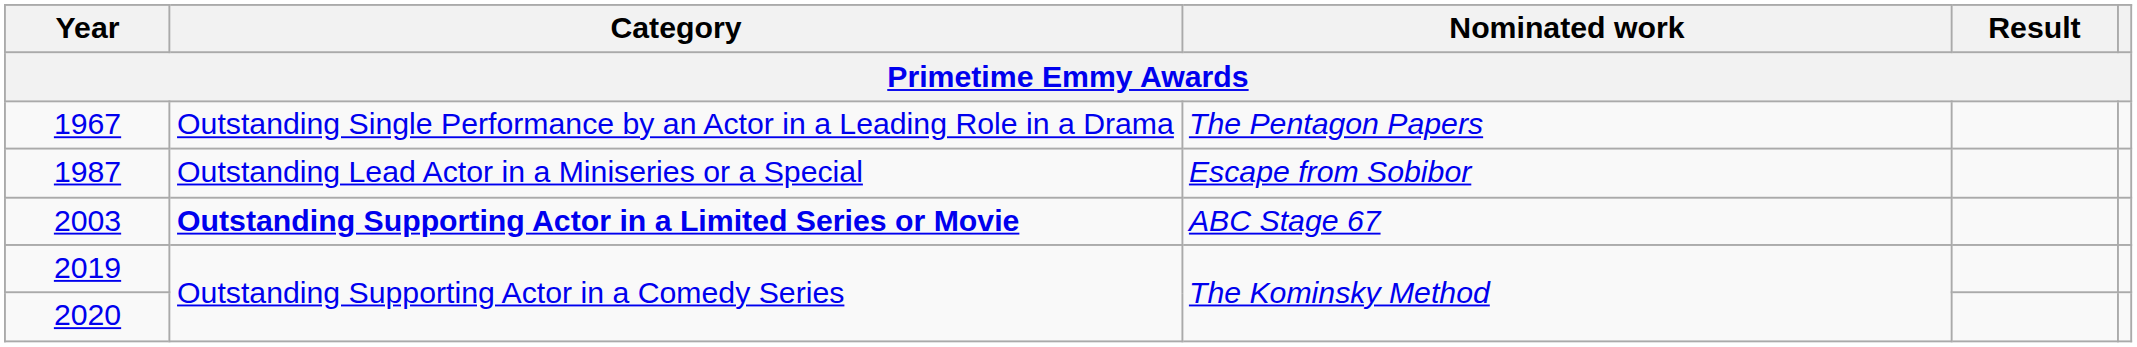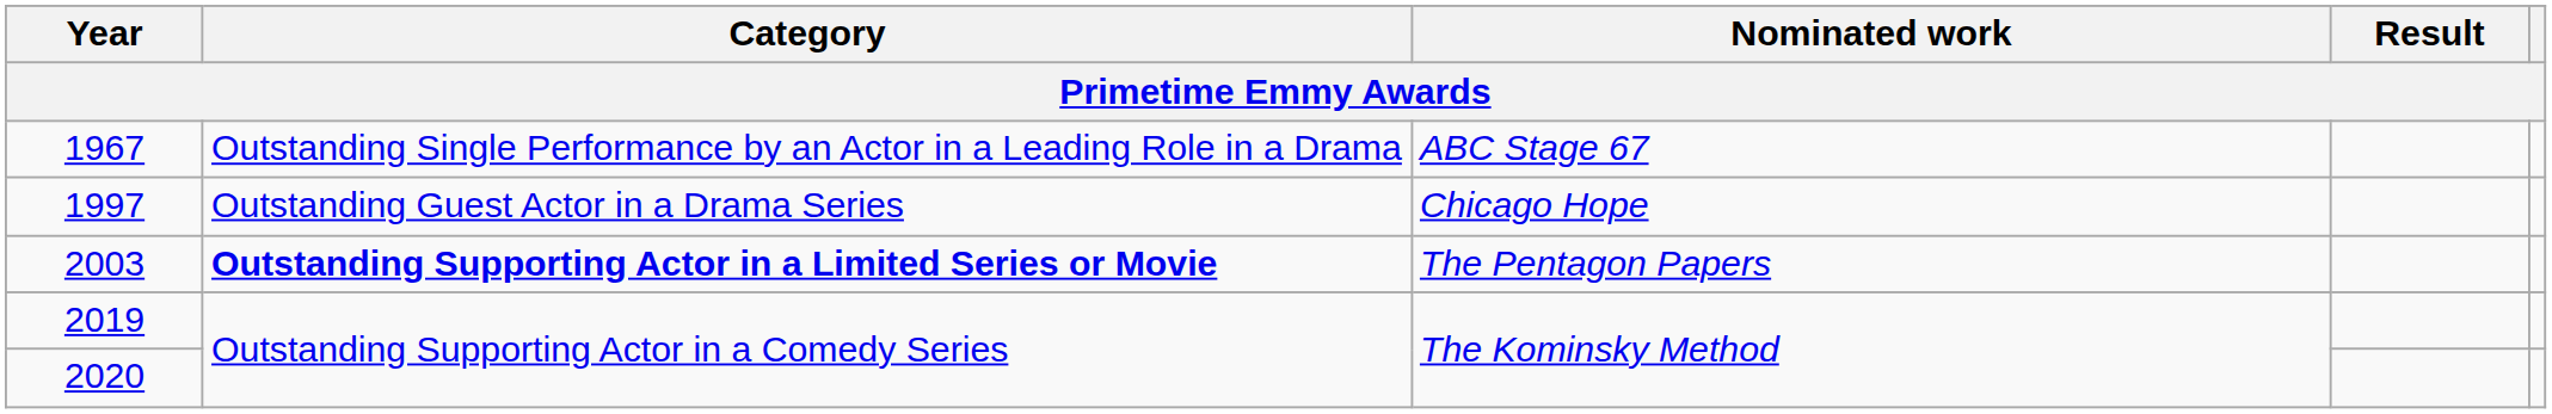1967 | Nominated work: The Pentagon Papers -> ABC Stage 67
- row: 1987 | Outstanding Lead Actor in a Miniseries or a Special | Escape from Sobibor
+ row: 1997 | Outstanding Guest Actor in a Drama Series | Chicago Hope
2003 | Nominated work: ABC Stage 67 -> The Pentagon Papers
